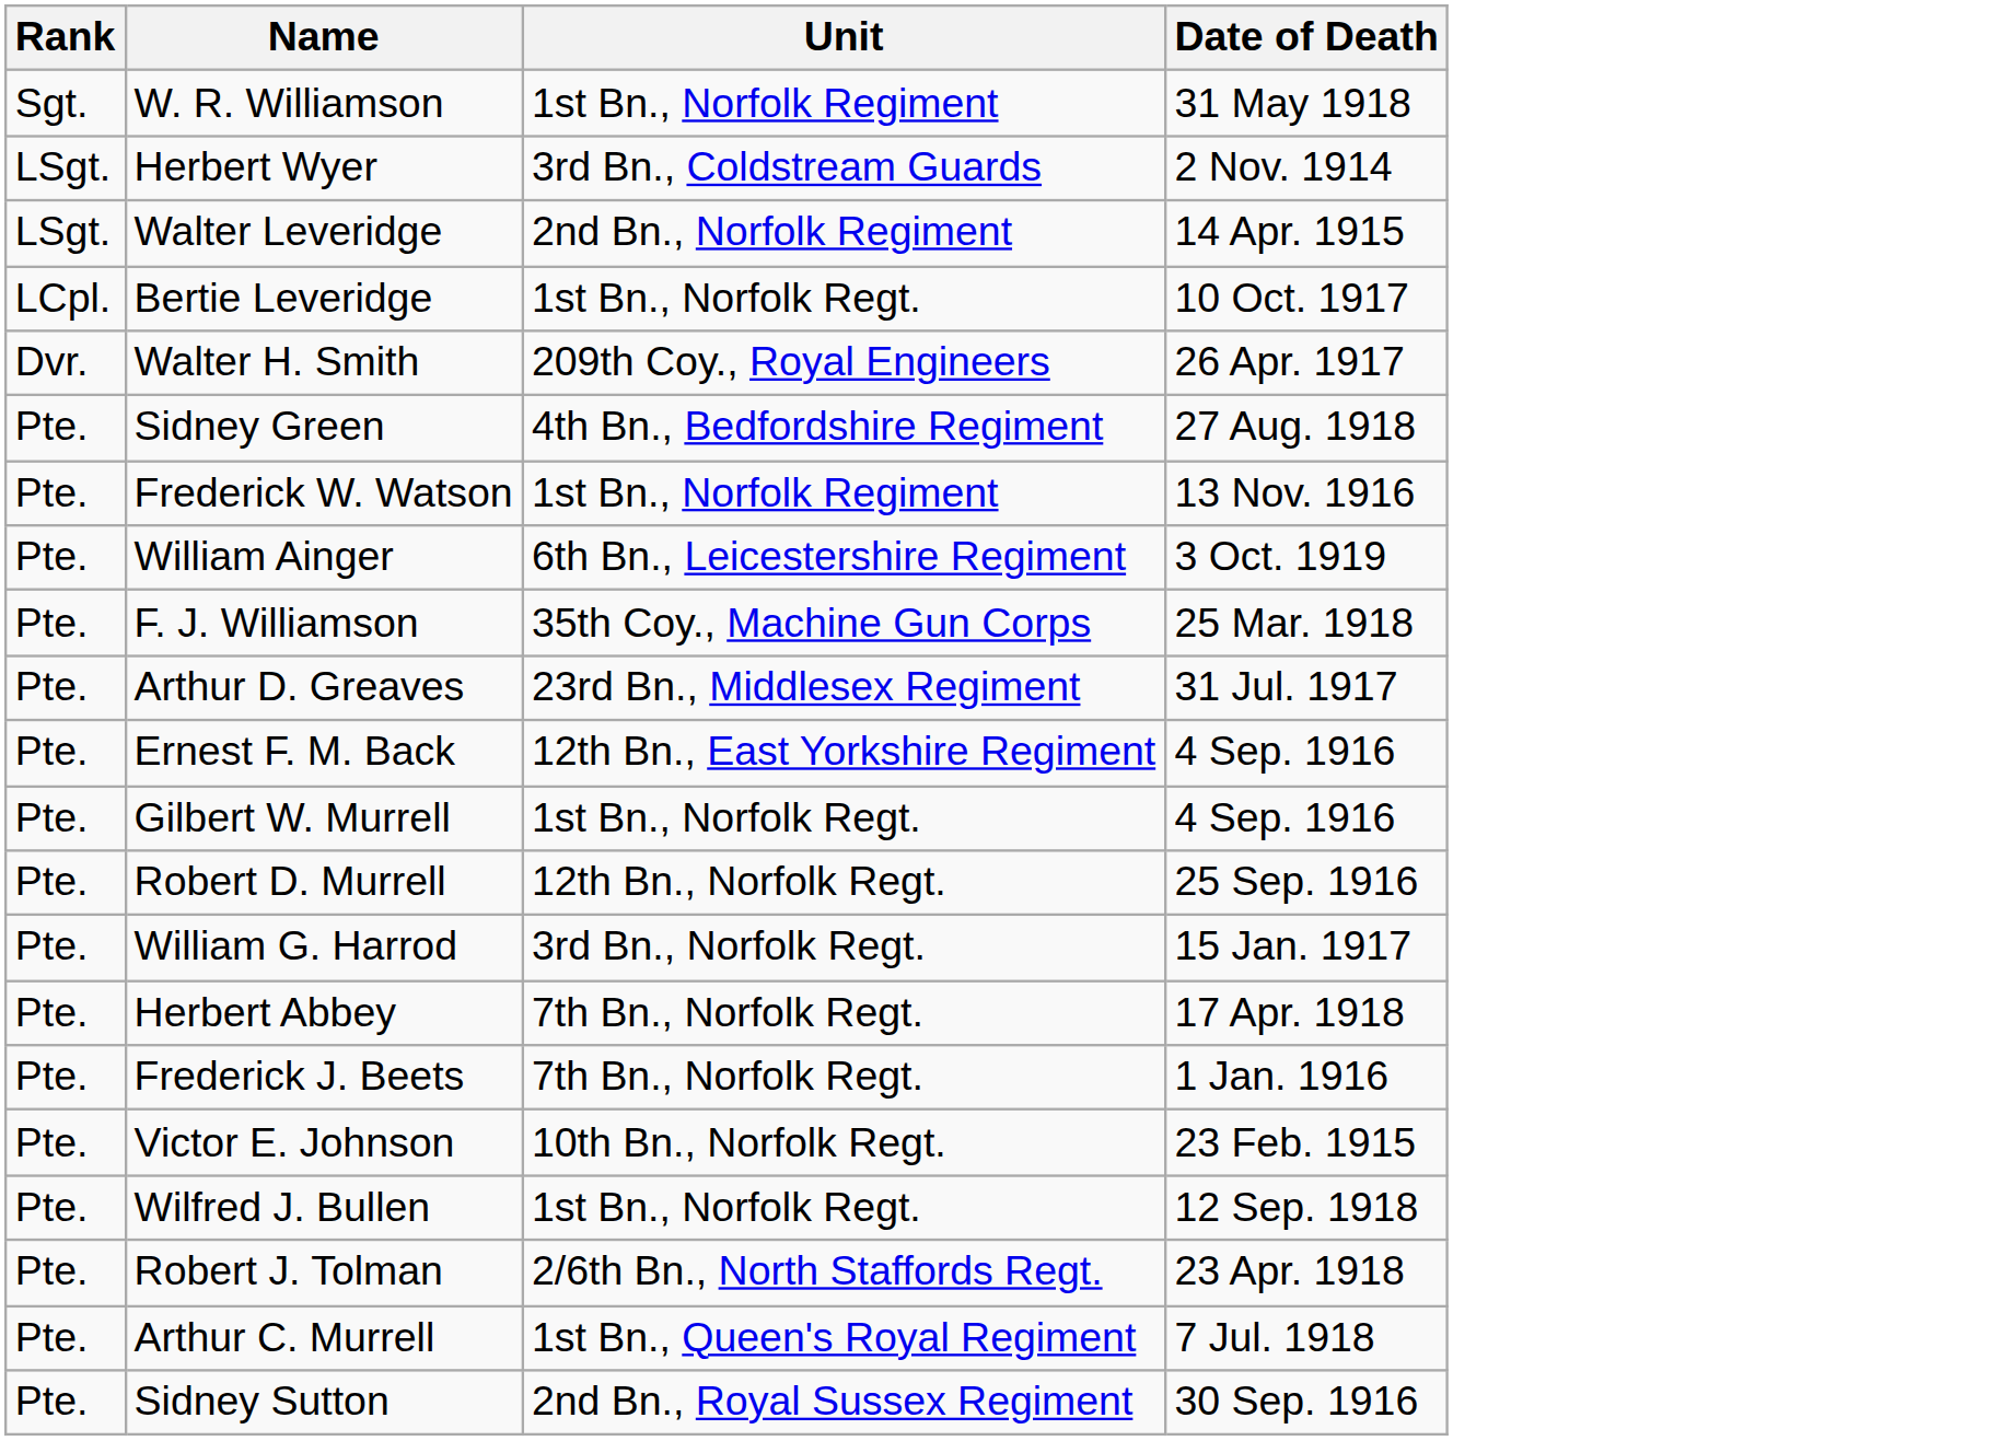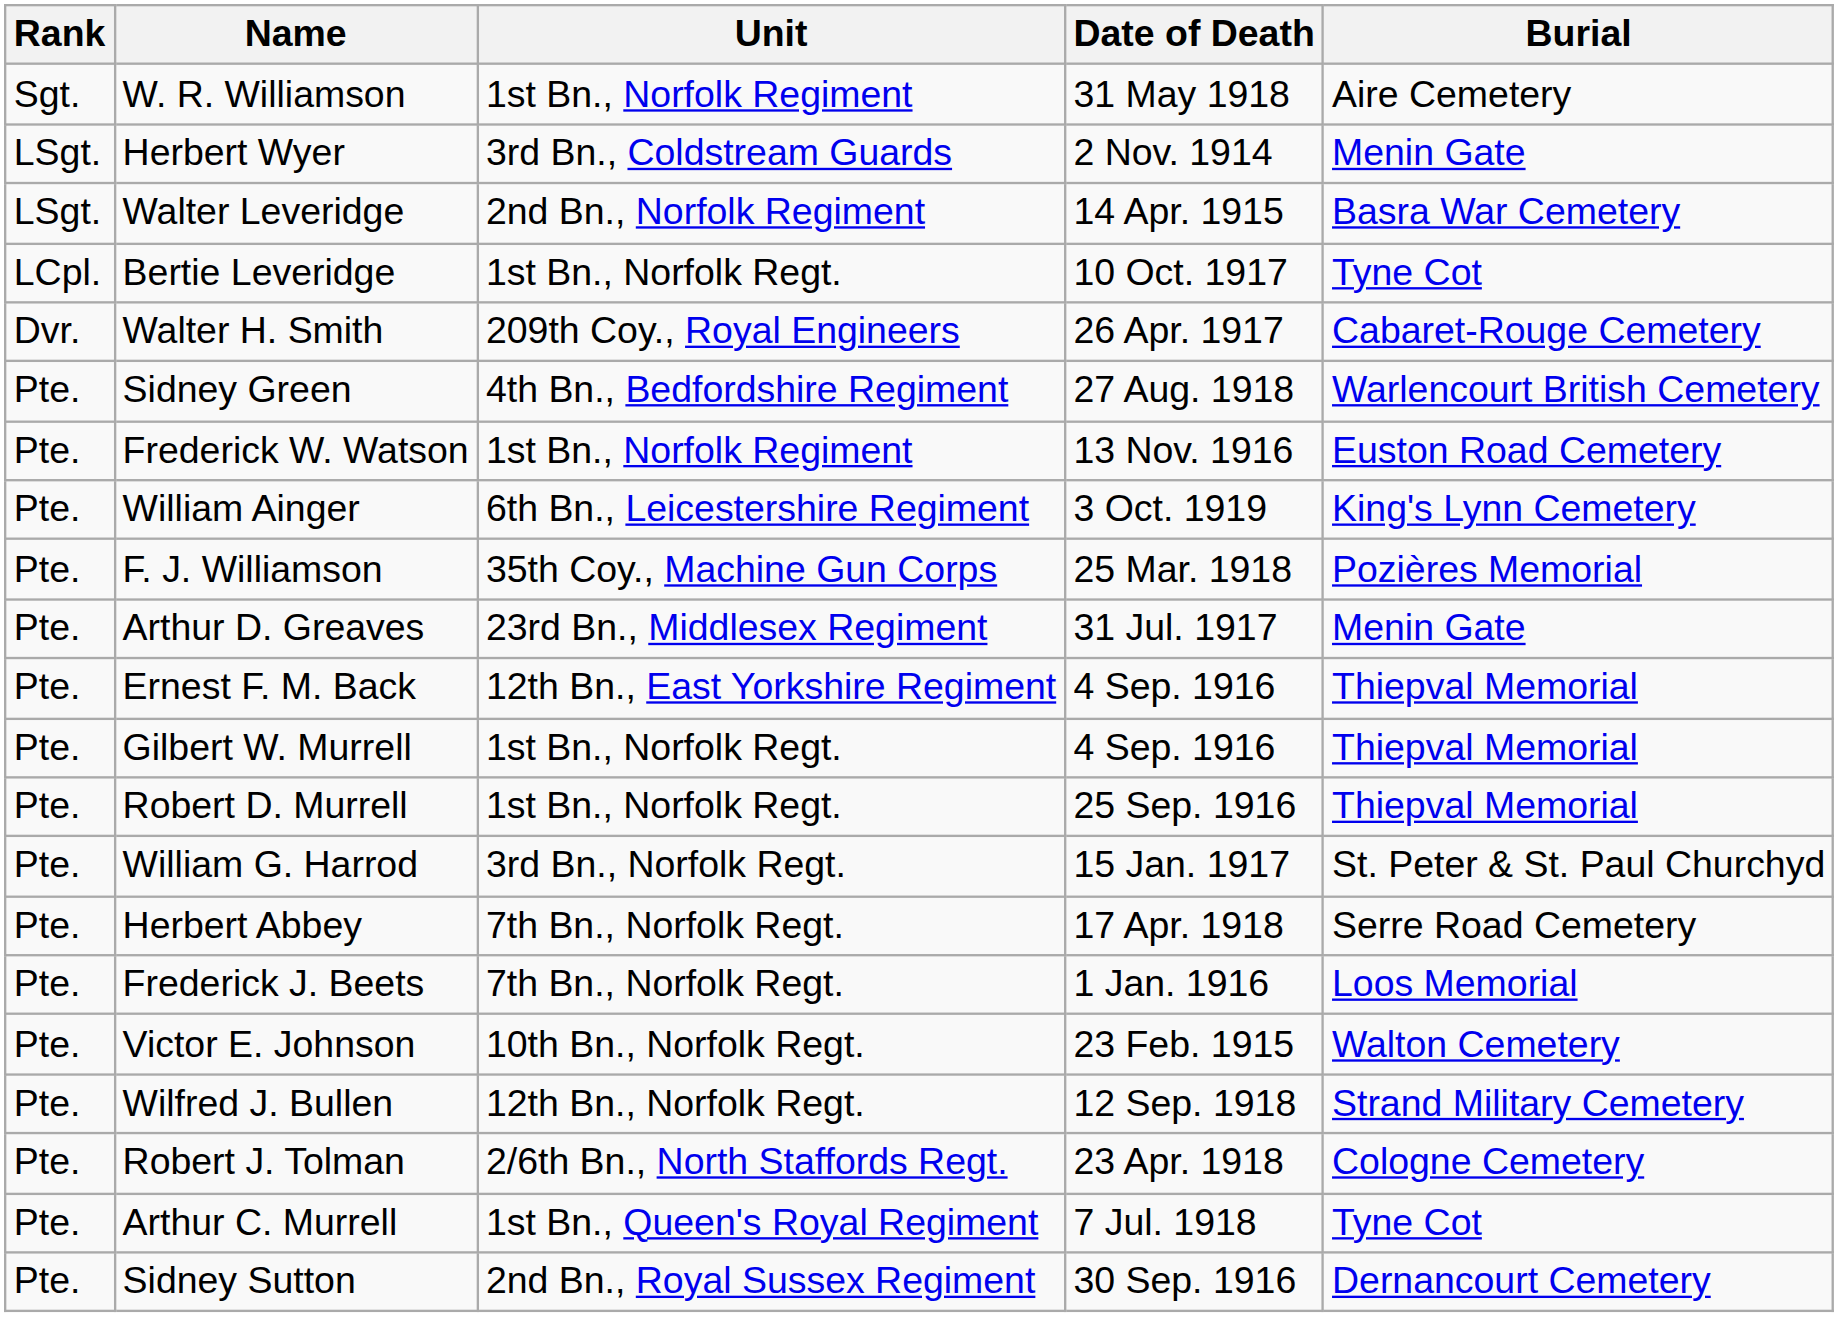+ column: Burial | Aire Cemetery | Menin Gate | Basra War Cemetery | Tyne Cot | Cabaret-Rouge Cemetery | Warlencourt British Cemetery | Euston Road Cemetery | King's Lynn Cemetery | Pozières Memorial | Menin Gate | Thiepval Memorial | Thiepval Memorial | Thiepval Memorial | St. Peter & St. Paul Churchyd | Serre Road Cemetery | Loos Memorial | Walton Cemetery | Strand Military Cemetery | Cologne Cemetery | Tyne Cot | Dernancourt Cemetery
Robert D. Murrell | Unit: 12th Bn., Norfolk Regt. -> 1st Bn., Norfolk Regt.
Wilfred J. Bullen | Unit: 1st Bn., Norfolk Regt. -> 12th Bn., Norfolk Regt.
